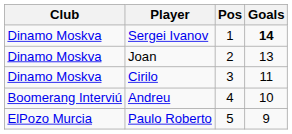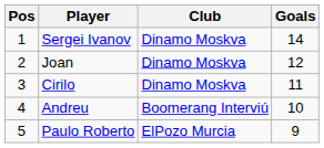columns swapped: Pos <-> Club
Sergei Ivanov | Goals: bold -> normal
Joan | Goals: 13 -> 12
